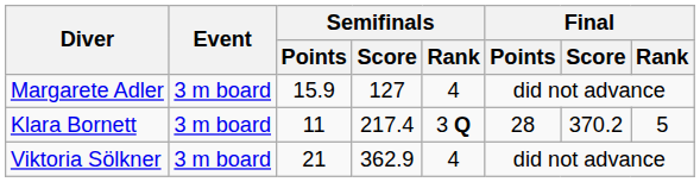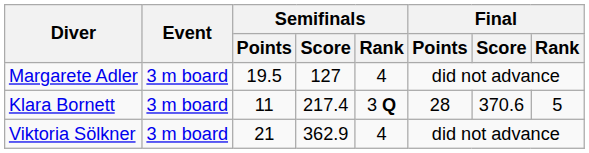Margarete Adler | Semifinals / Points: 15.9 -> 19.5
Klara Bornett | Final / Score: 370.2 -> 370.6
